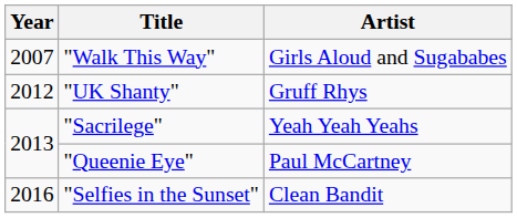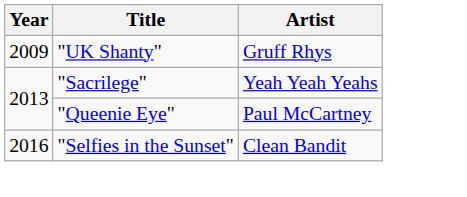- row: 2007 | "Walk This Way" | Girls Aloud and Sugababes
"UK Shanty" | Year: 2012 -> 2009
